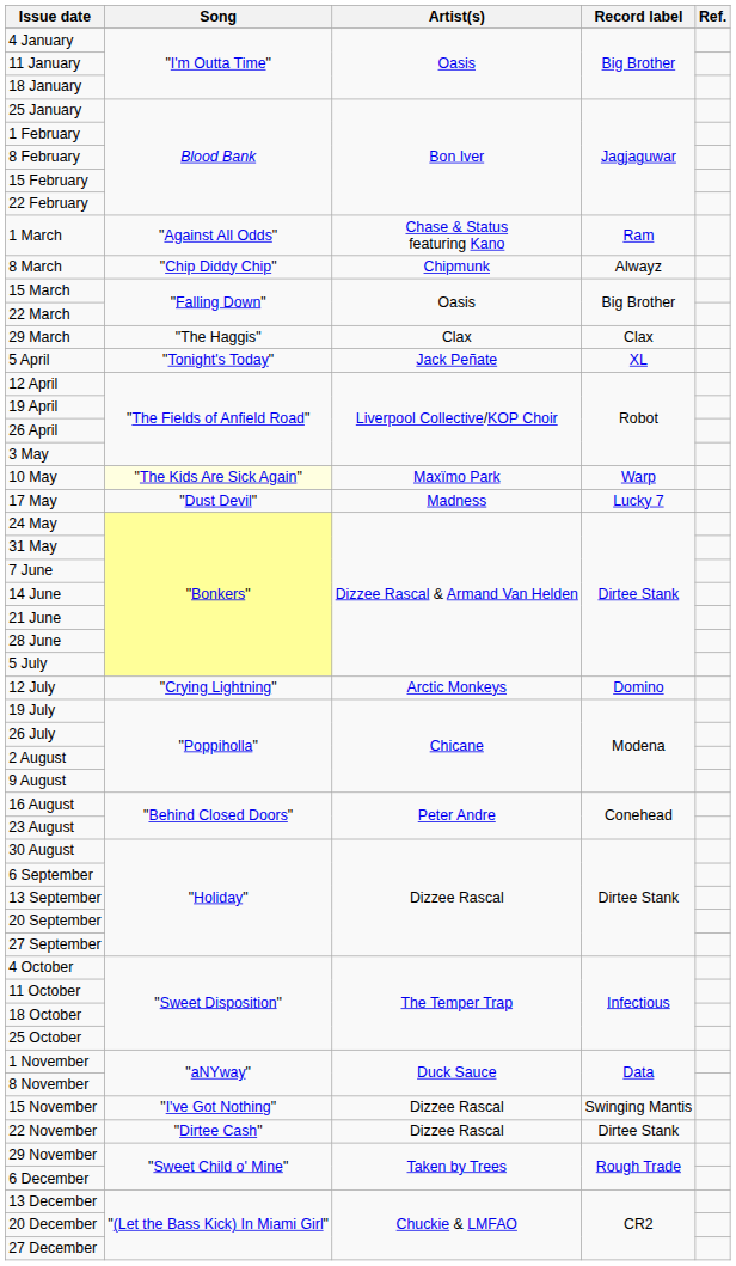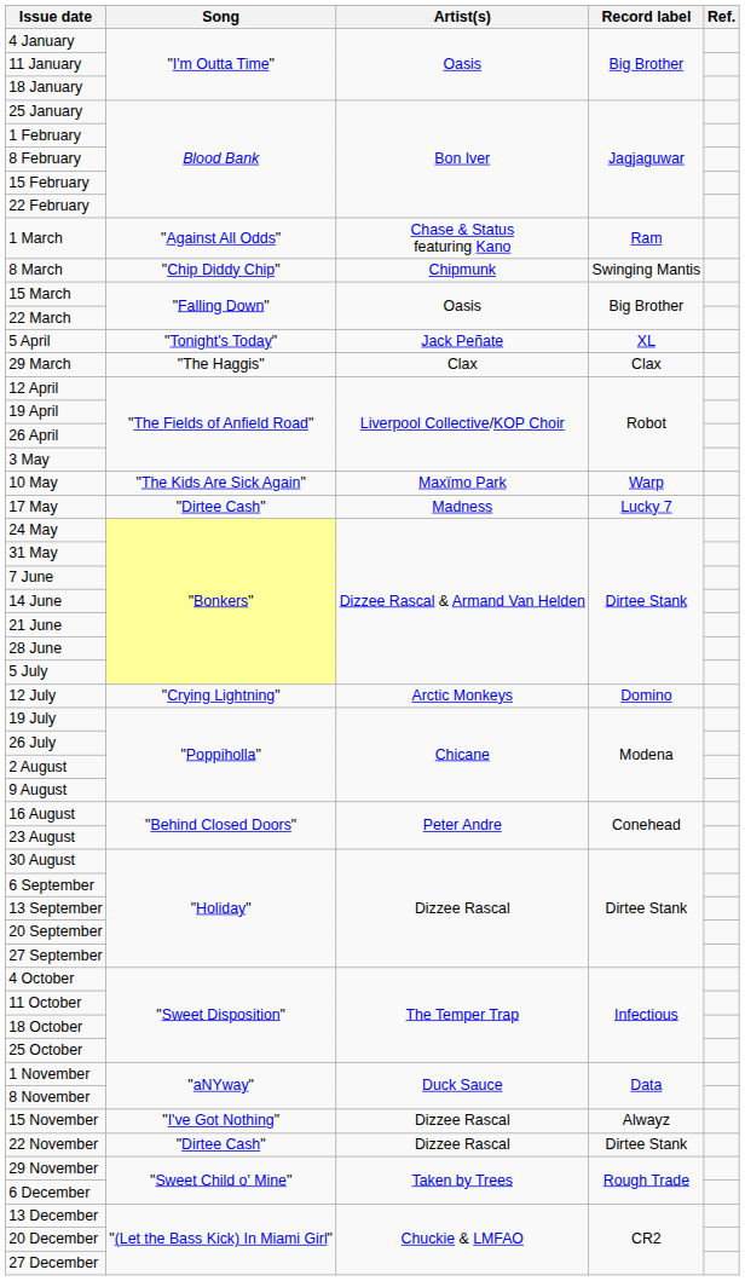8 March | Record label: Alwayz -> Swinging Mantis
rows swapped: 29 March <-> 5 April
10 May | Song: lightyellow background -> no background
17 May | Song: "Dust Devil" -> "Dirtee Cash"
15 November | Record label: Swinging Mantis -> Alwayz
